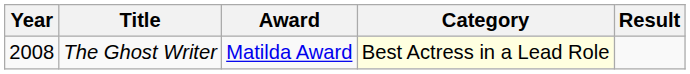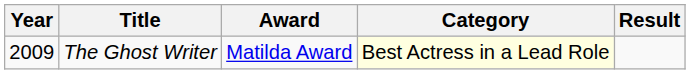The Ghost Writer | Year: 2008 -> 2009
